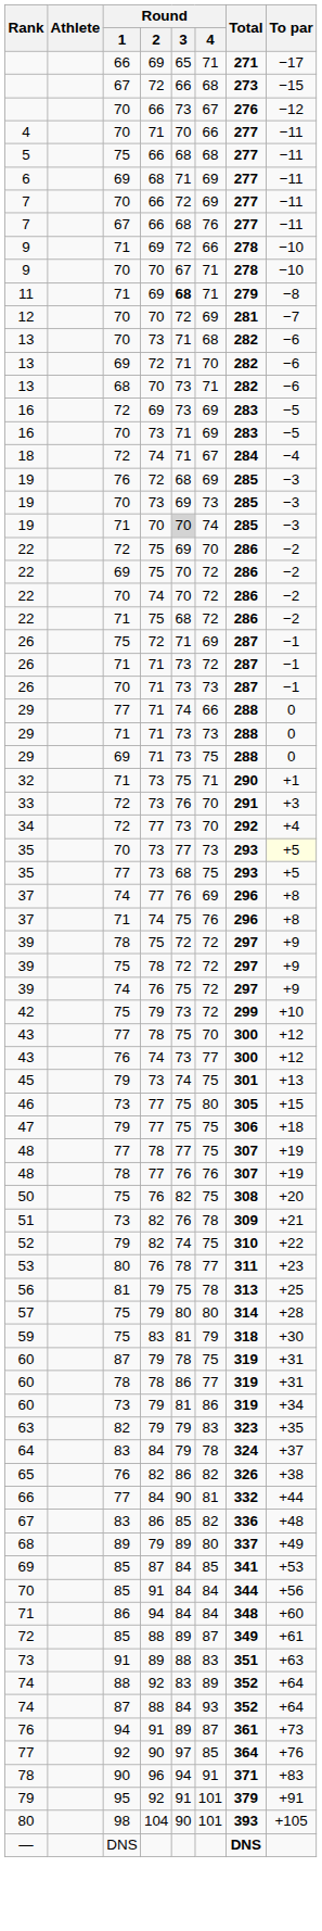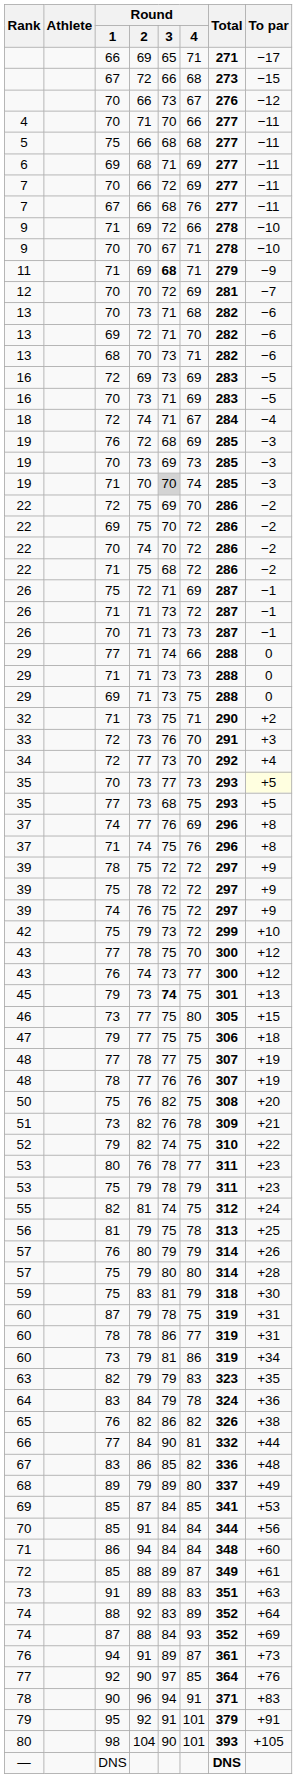11 | To par: −8 -> −9
32 | To par: +1 -> +2
45 | Round / 3: normal -> bold
+ row: 53 | 75 | 79 | 78 | 79 | 311 | +23
+ row: 55 | 82 | 81 | 74 | 75 | 312 | +24
+ row: 57 | 76 | 80 | 79 | 79 | 314 | +26
64 | To par: +37 -> +36
74 / 87 | To par: +64 -> +69
